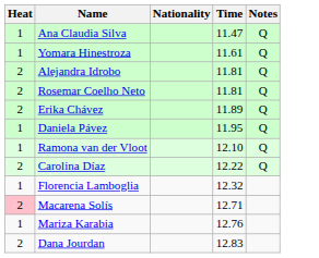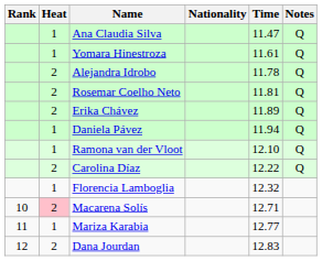+ column: Rank | 10 | 11 | 12
Alejandra Idrobo | Time: 11.81 -> 11.78
Daniela Pávez | Time: 11.95 -> 11.94
Mariza Karabia | Time: 12.76 -> 12.77
